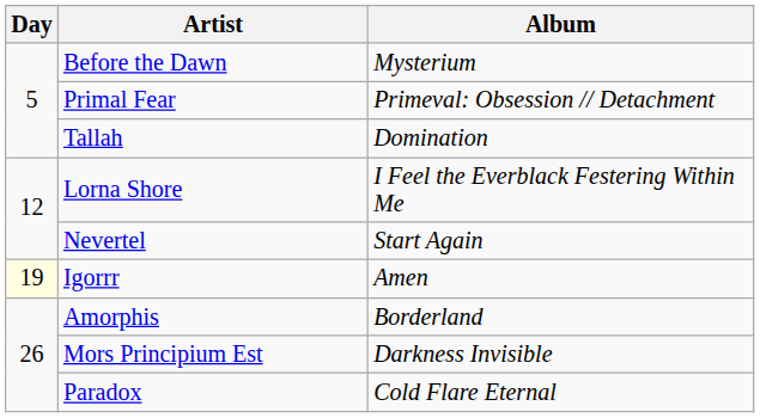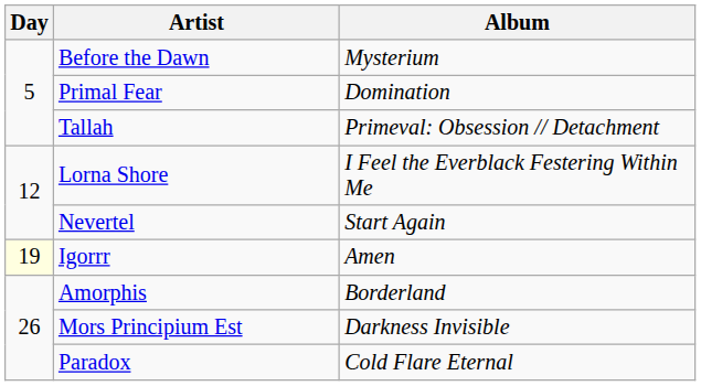Primal Fear | Album: Primeval: Obsession // Detachment -> Domination
Tallah | Album: Domination -> Primeval: Obsession // Detachment
